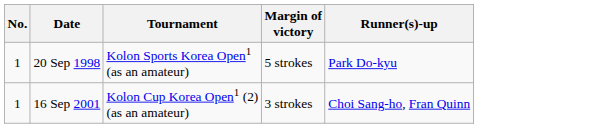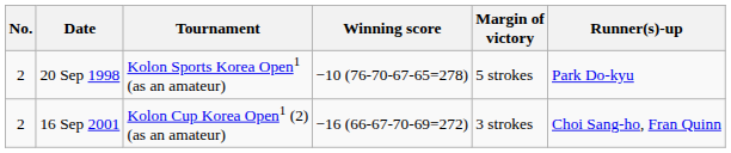+ column: Winning score | −10 (76-70-67-65=278) | −16 (66-67-70-69=272)
20 Sep 1998 | No.: 1 -> 2
16 Sep 2001 | No.: 1 -> 2
